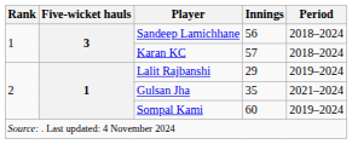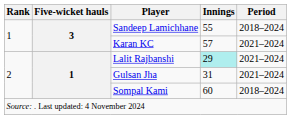Sandeep Lamichhane | Innings: 56 -> 55
Karan KC | Period: 2018–2024 -> 2021–2024
Lalit Rajbanshi | Innings: no background -> paleturquoise background
Lalit Rajbanshi | Period: 2019–2024 -> 2021–2024
Gulsan Jha | Innings: 35 -> 31
Sompal Kami | Period: 2019–2024 -> 2018–2024
